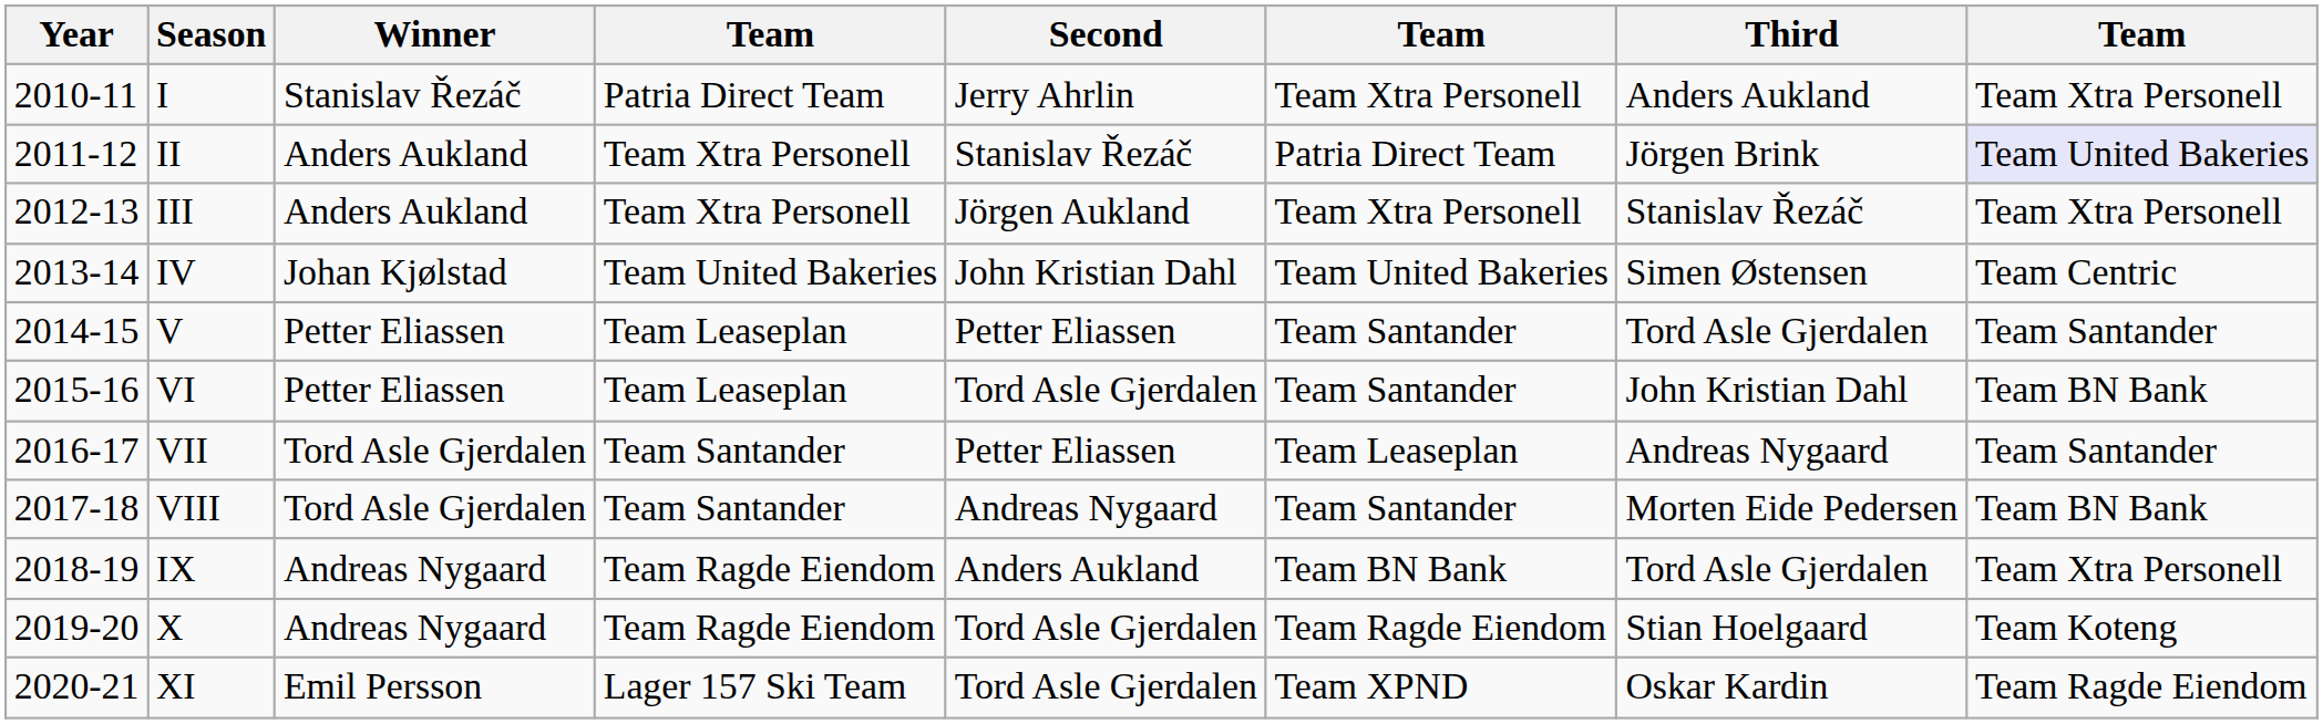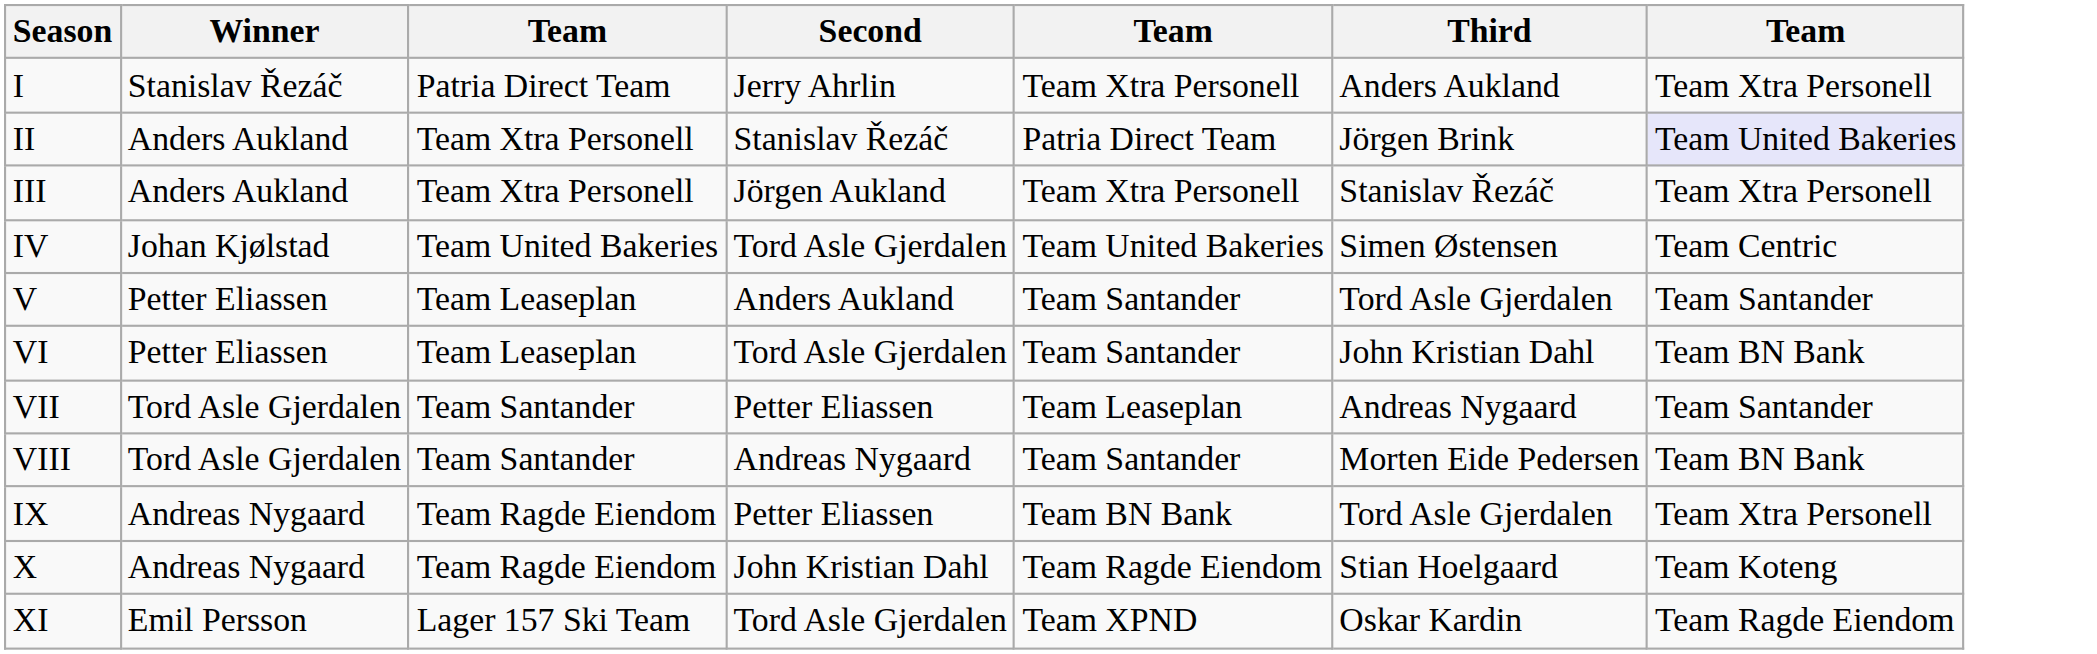- column: Year | 2010-11 | 2011-12 | 2012-13 | 2013-14 | 2014-15 | 2015-16 | 2016-17 | 2017-18 | 2018-19 | 2019-20 | 2020-21
IV | Second: John Kristian Dahl -> Tord Asle Gjerdalen
V | Second: Petter Eliassen -> Anders Aukland
IX | Second: Anders Aukland -> Petter Eliassen
X | Second: Tord Asle Gjerdalen -> John Kristian Dahl
